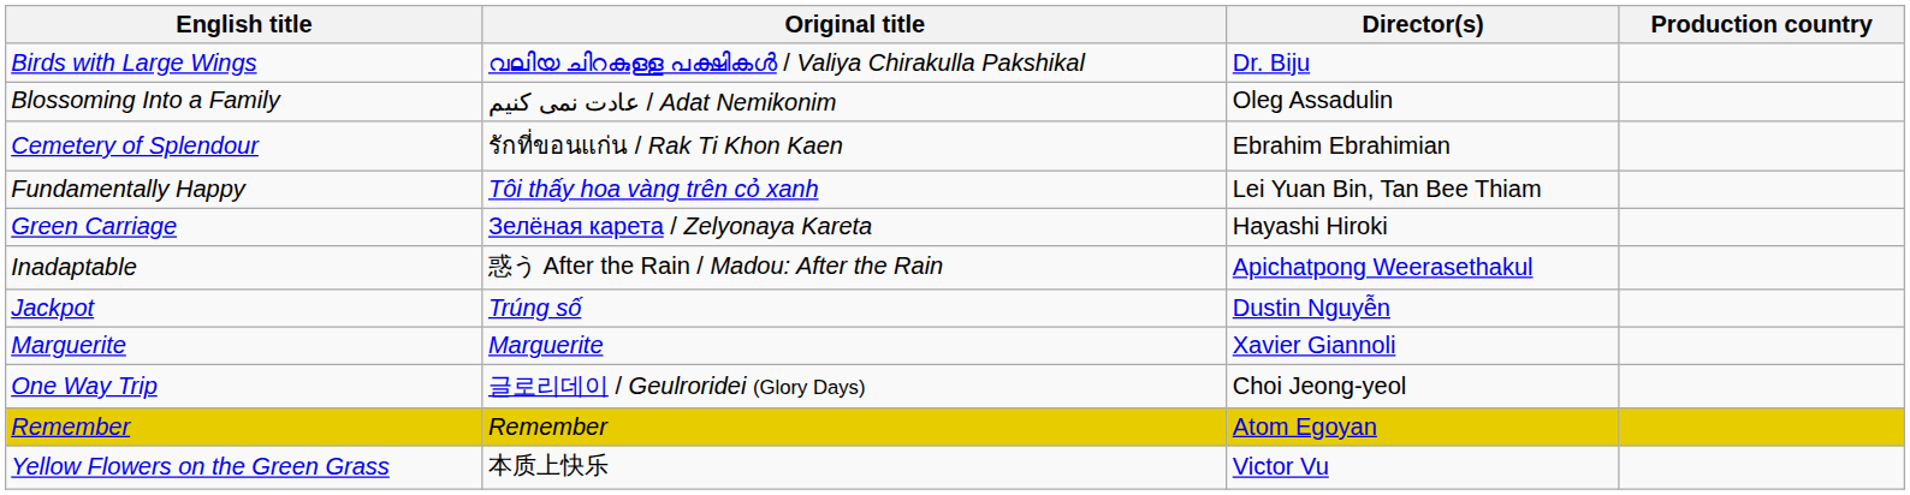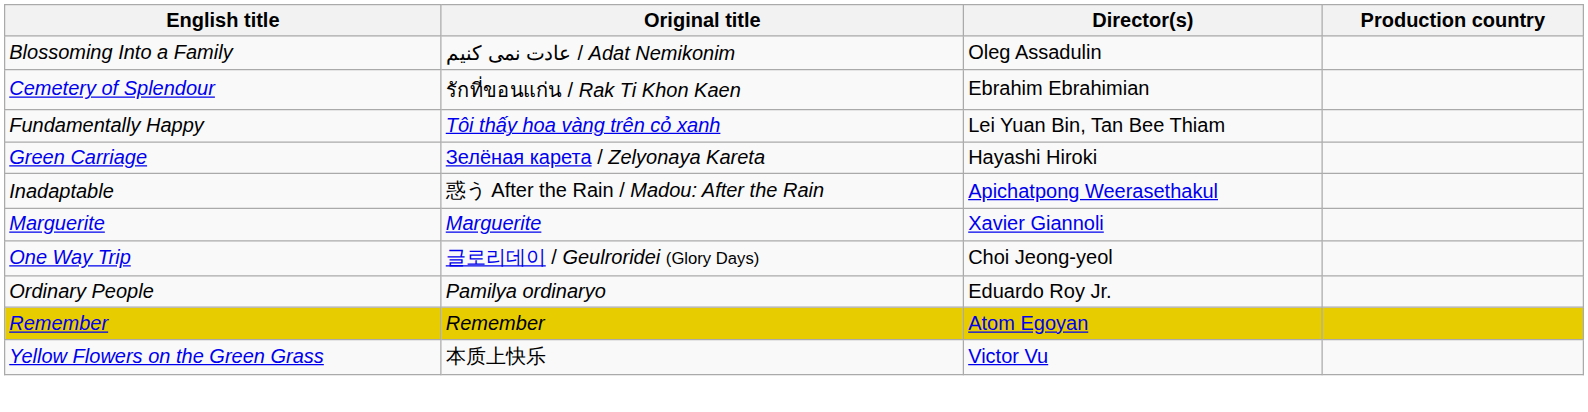- row: Birds with Large Wings | വലിയ ചിറകുള്ള പക്ഷികൾ / Valiya Chirakulla Pakshikal | Dr. Biju
- row: Jackpot | Trúng số | Dustin Nguyễn
+ row: Ordinary People | Pamilya ordinaryo | Eduardo Roy Jr.
